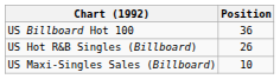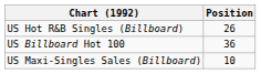rows swapped: US Billboard Hot 100 <-> US Hot R&B Singles (Billboard)
